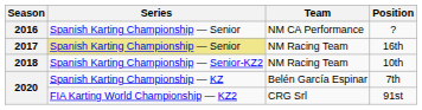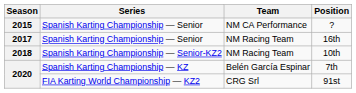+ row: 2015 | Spanish Karting Championship — Senior | NM CA Performance | ?
- row: 2016 | Spanish Karting Championship — Senior | NM CA Performance | ?
2017 | Series: khaki background -> no background
